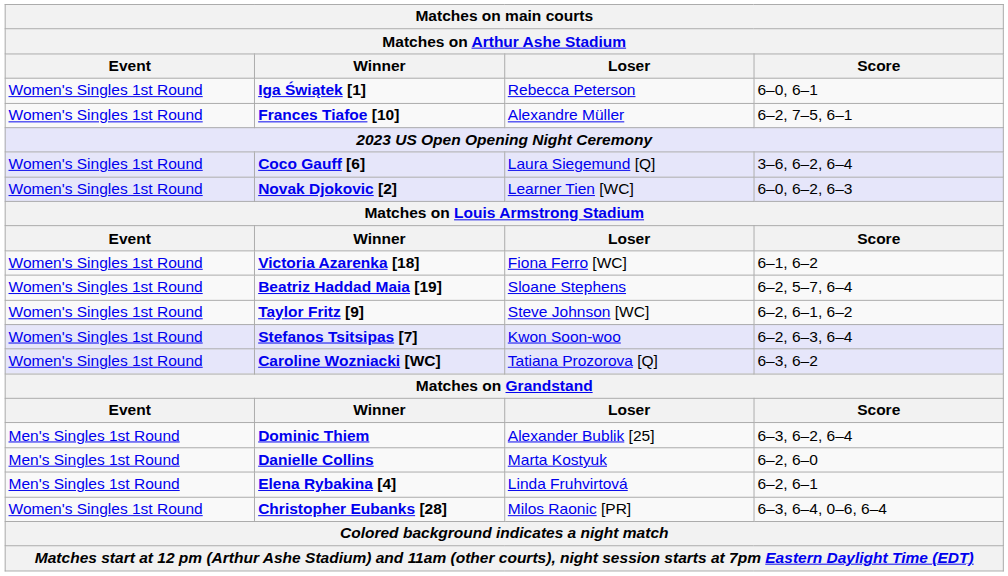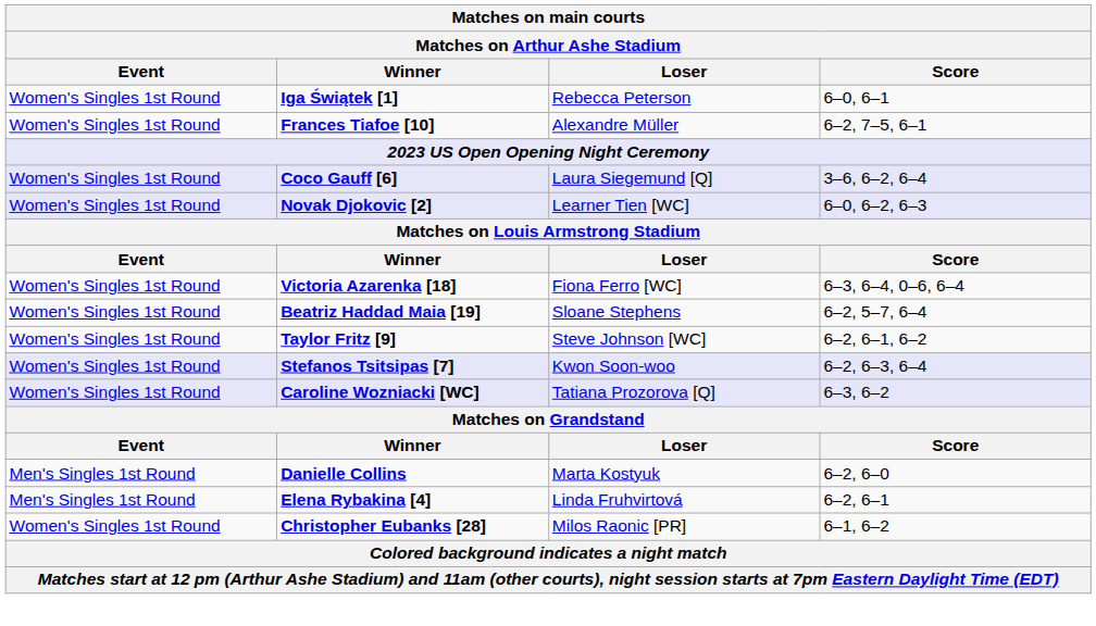Victoria Azarenka [18] | Score: 6–1, 6–2 -> 6–3, 6–4, 0–6, 6–4
- row: Men's Singles 1st Round | Dominic Thiem | Alexander Bublik [25] | 6–3, 6–2, 6–4
Christopher Eubanks [28] | Score: 6–3, 6–4, 0–6, 6–4 -> 6–1, 6–2
